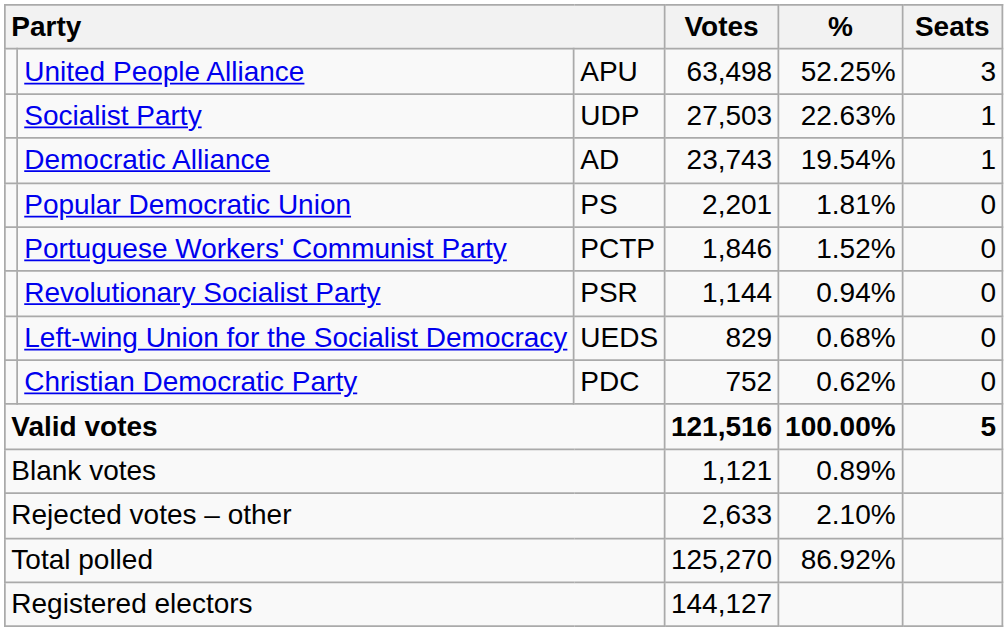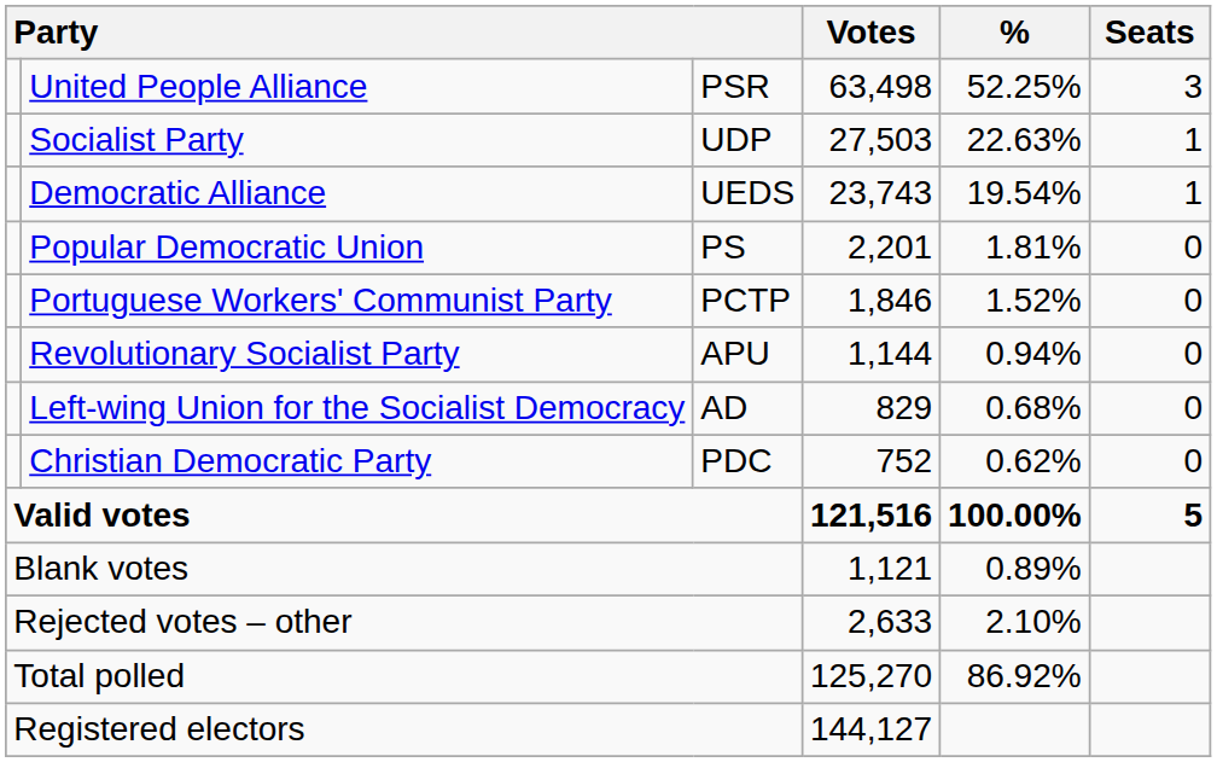United People Alliance | column 3: APU -> PSR
Democratic Alliance | column 3: AD -> UEDS
Revolutionary Socialist Party | column 3: PSR -> APU
Left-wing Union for the Socialist Democracy | column 3: UEDS -> AD
